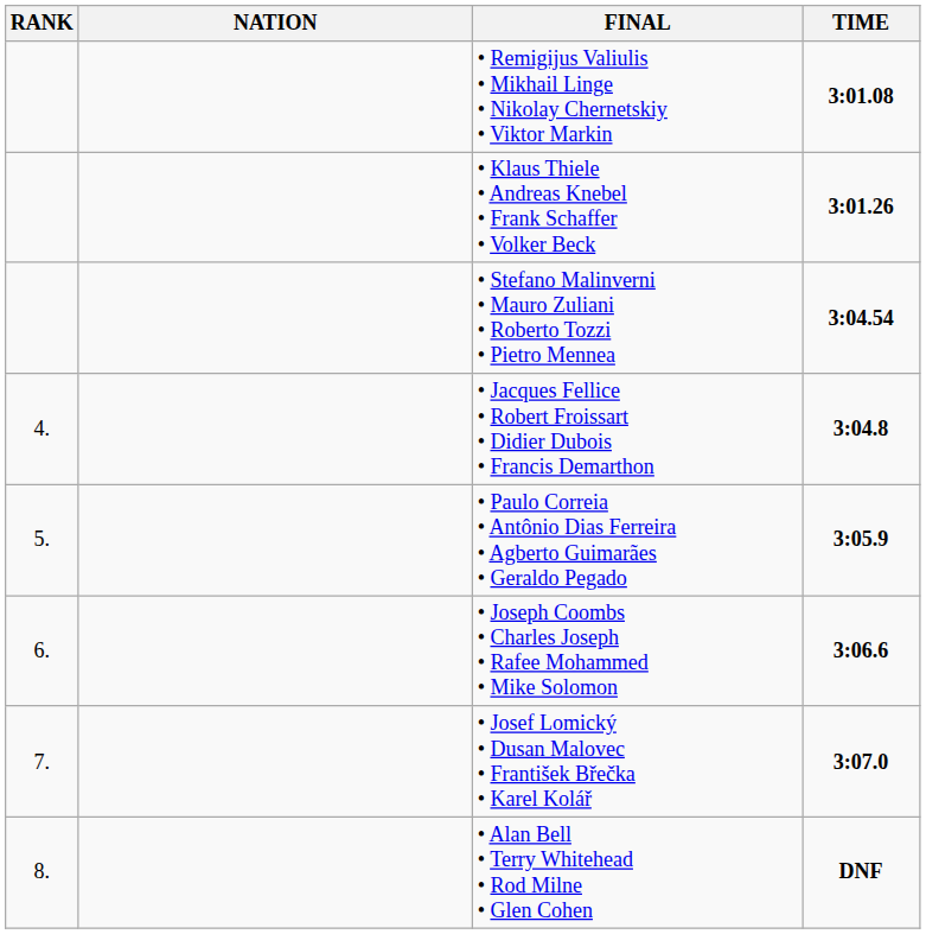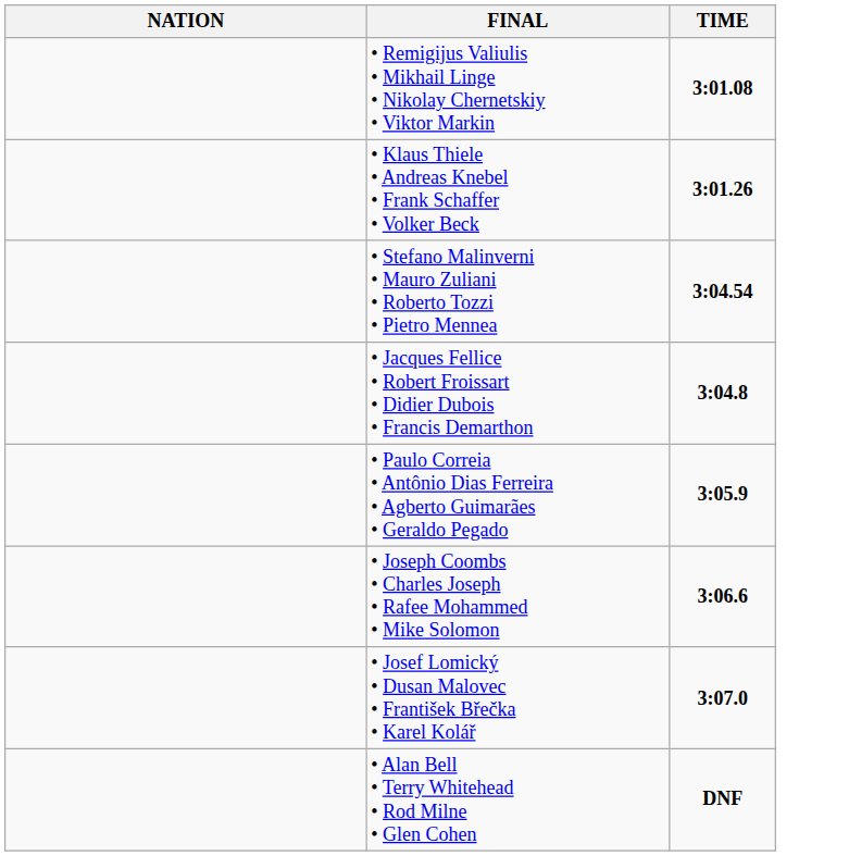- column: RANK | 4. | 5. | 6. | 7. | 8.
